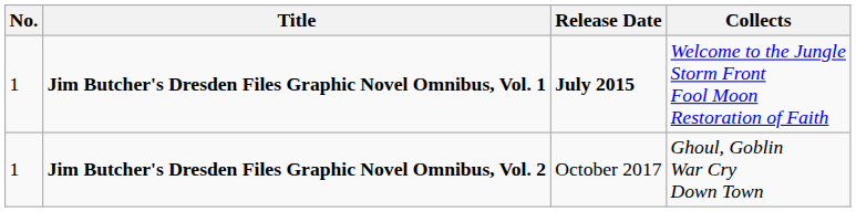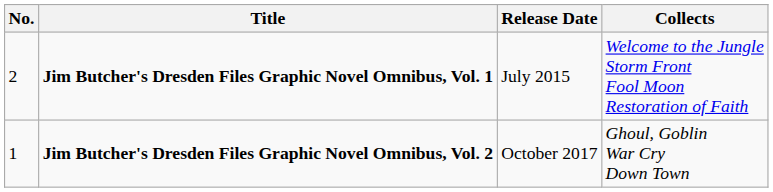Jim Butcher's Dresden Files Graphic Novel Omnibus, Vol. 1 | No.: 1 -> 2
Jim Butcher's Dresden Files Graphic Novel Omnibus, Vol. 1 | Release Date: bold -> normal
